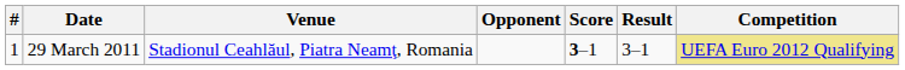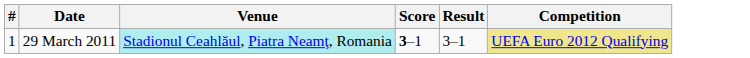- column: Opponent
29 March 2011 | Venue: no background -> paleturquoise background
